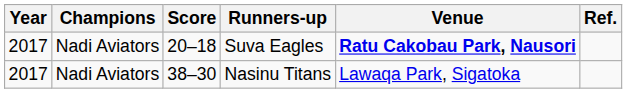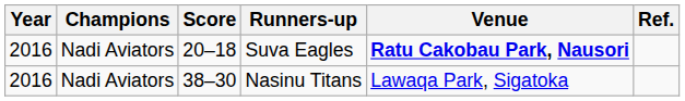Suva Eagles | Year: 2017 -> 2016
Nasinu Titans | Year: 2017 -> 2016
